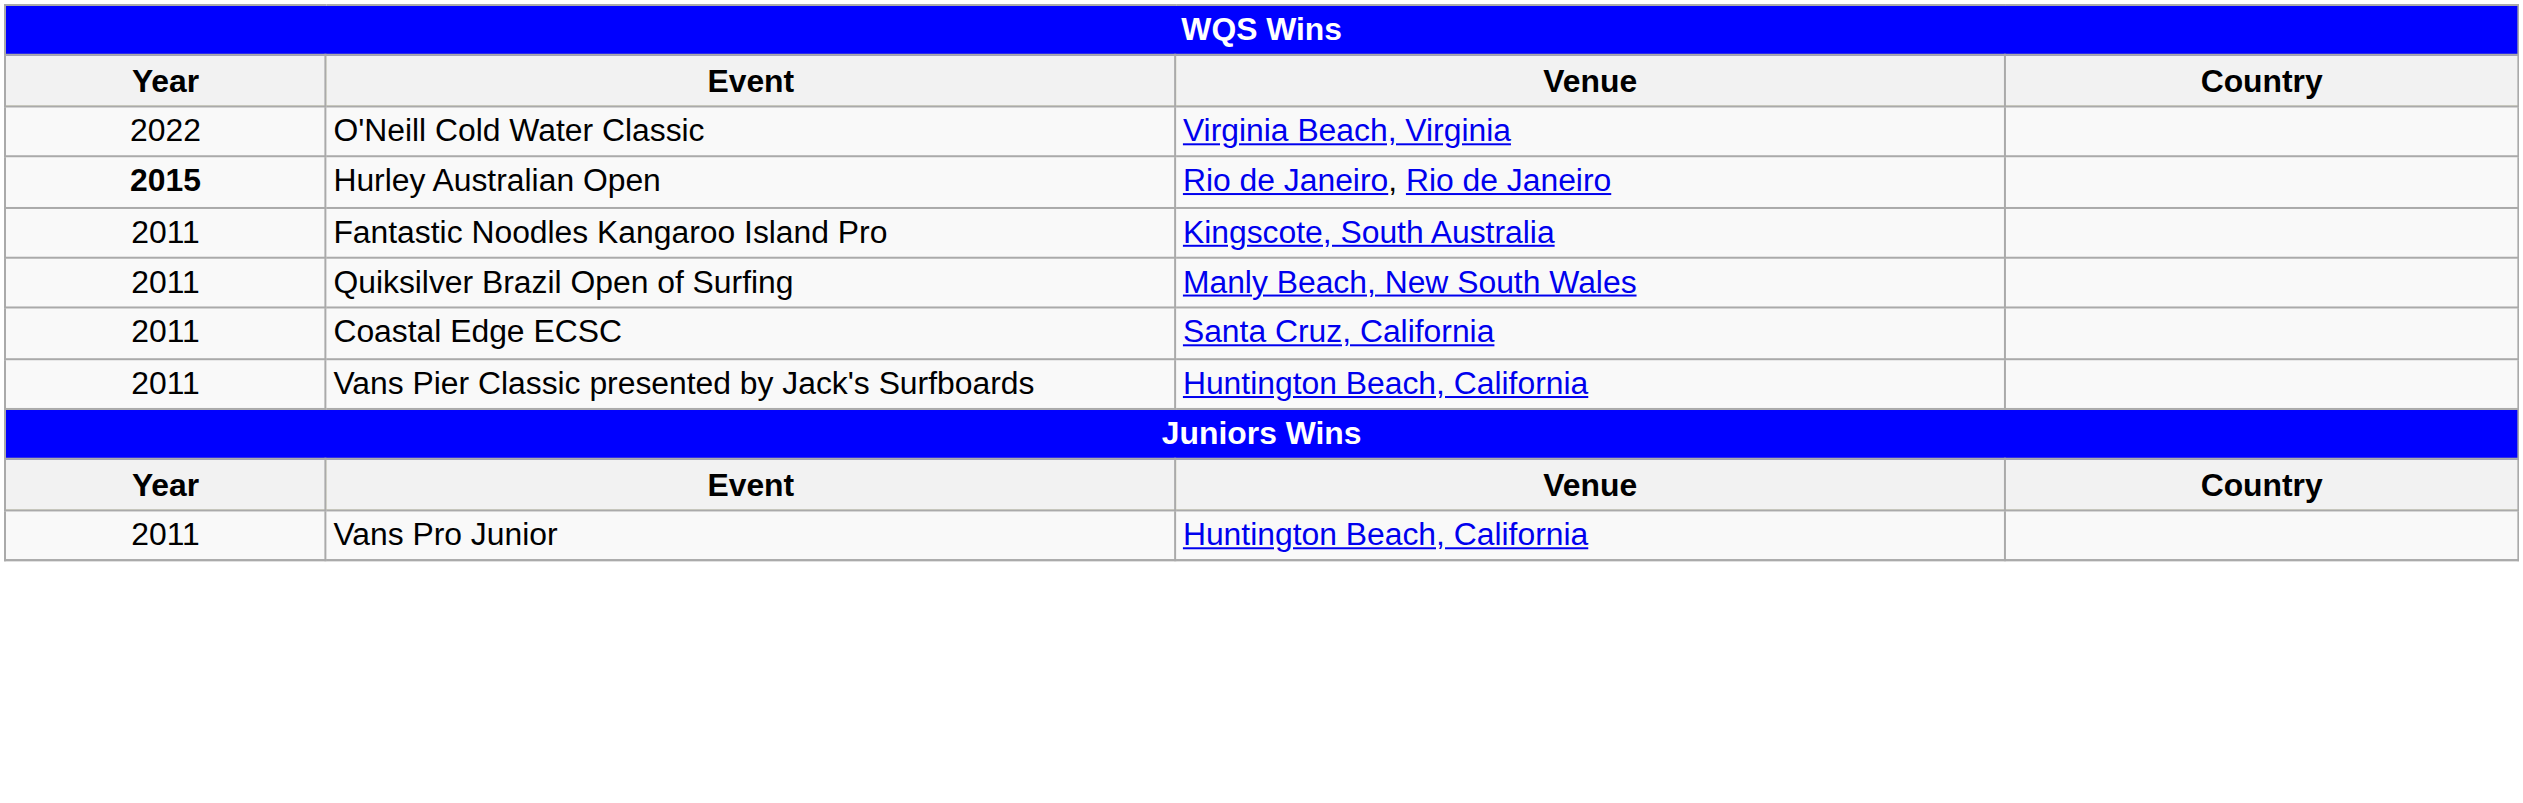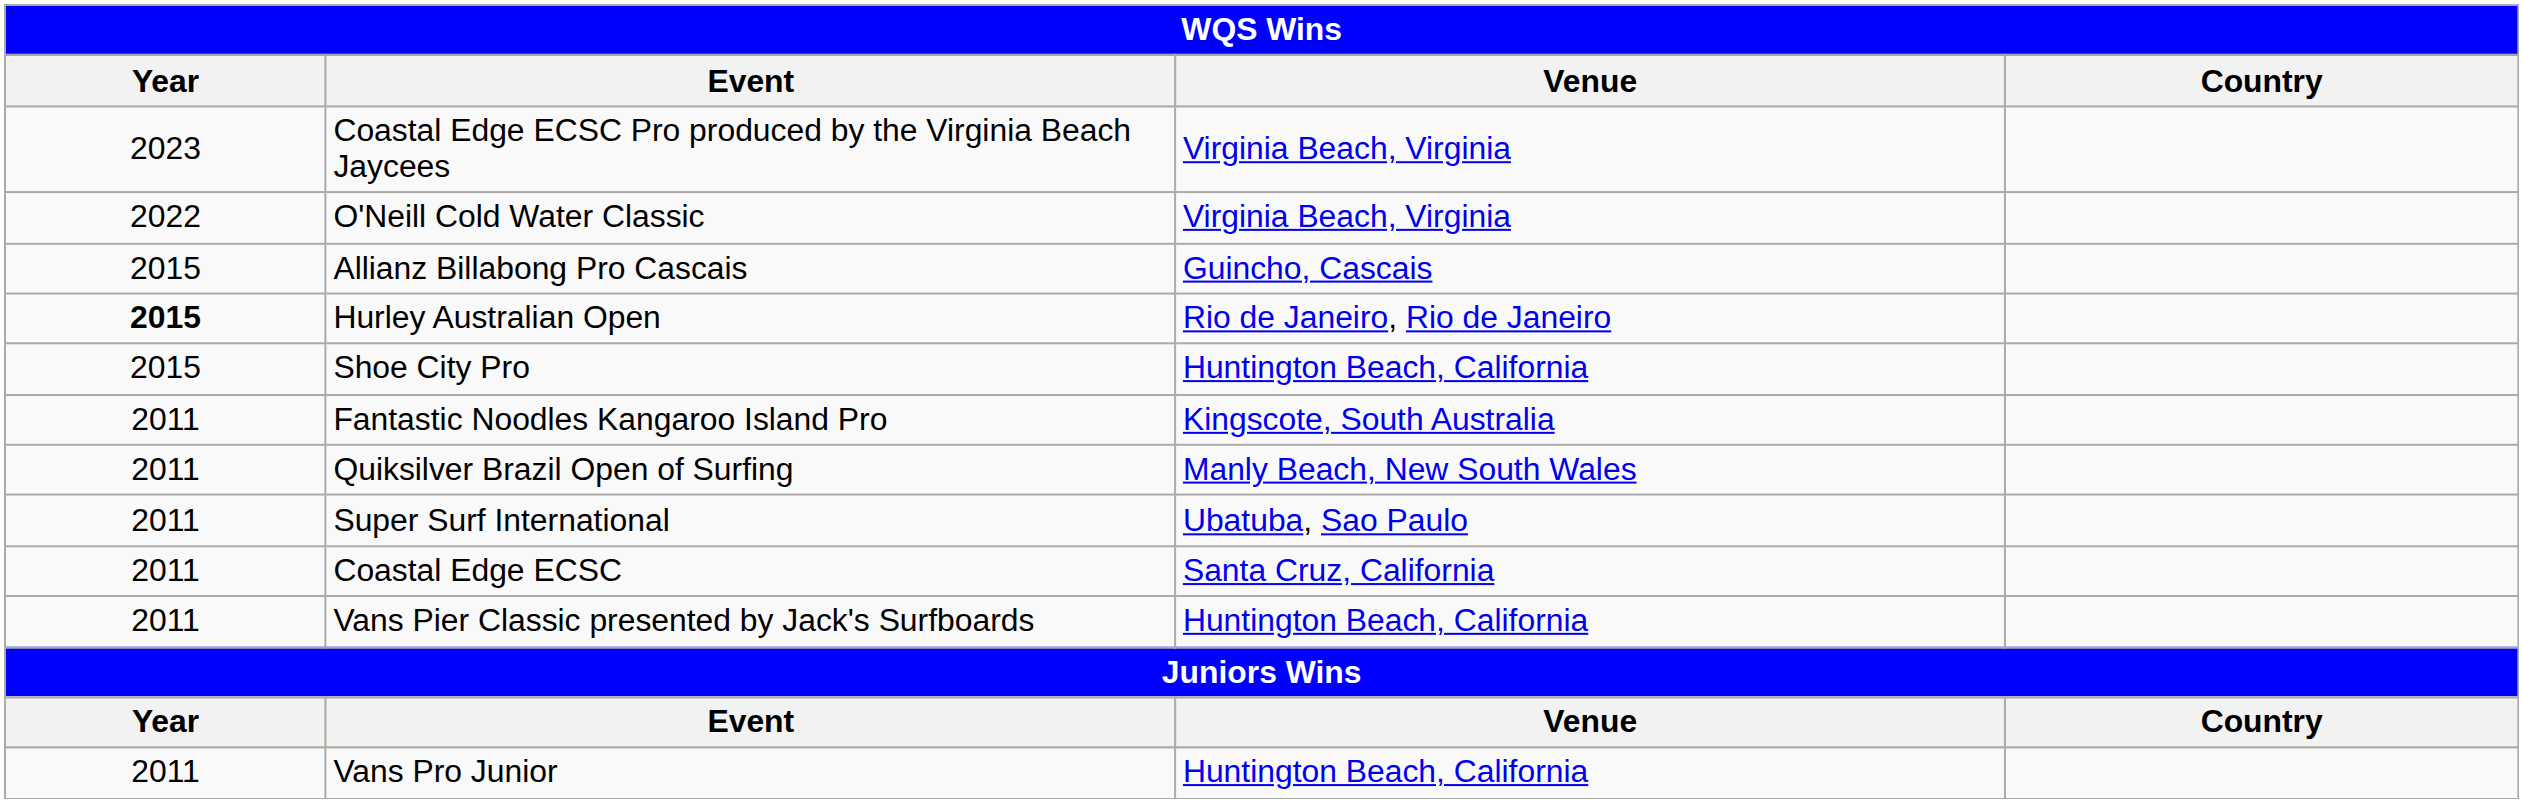+ row: 2023 | Coastal Edge ECSC Pro produced by the Virginia Beach Jaycees | Virginia Beach, Virginia
+ row: 2015 | Allianz Billabong Pro Cascais | Guincho, Cascais
+ row: 2015 | Shoe City Pro | Huntington Beach, California
+ row: 2011 | Super Surf International | Ubatuba, Sao Paulo
